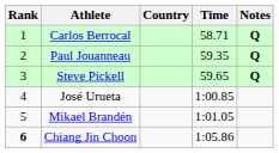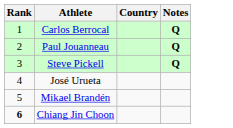- column: Time | 58.71 | 59.35 | 59.65 | 1:00.85 | 1:01.05 | 1:05.86
